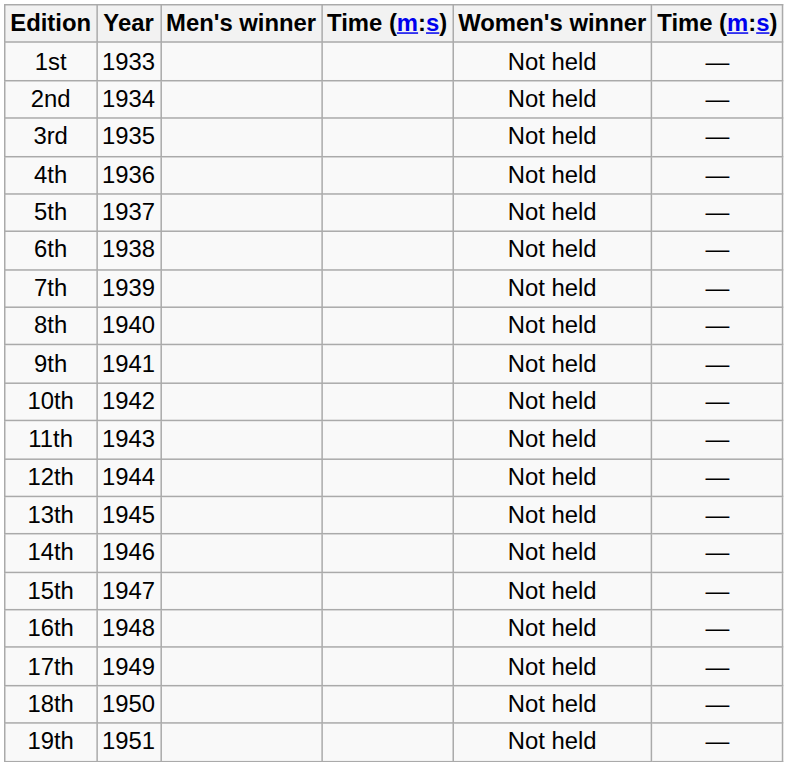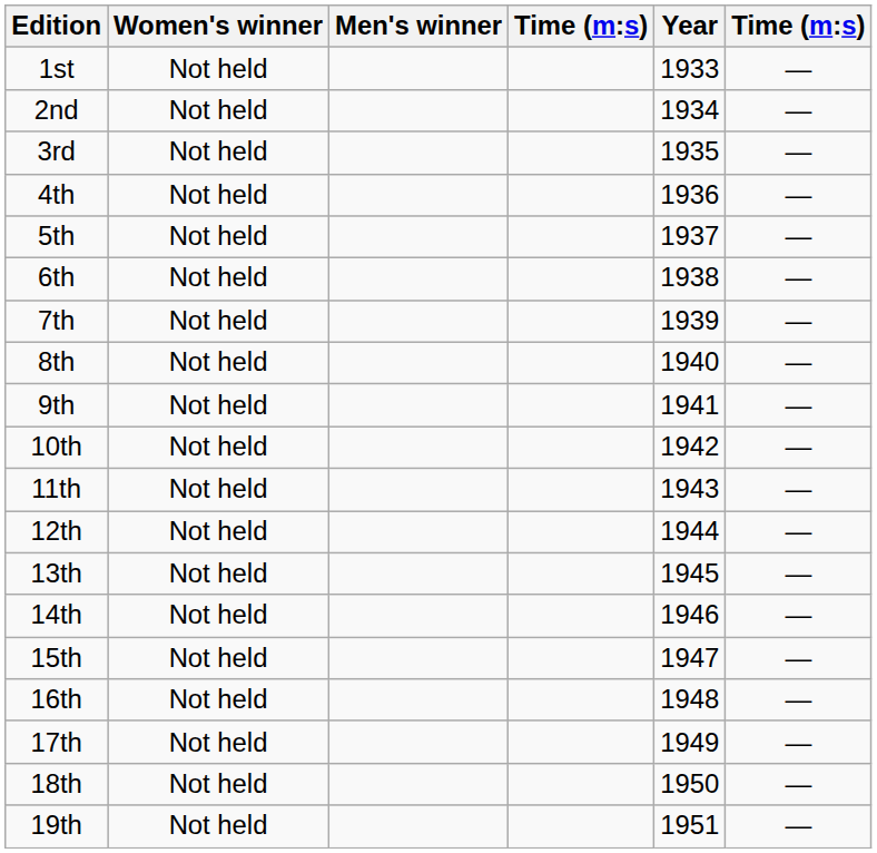columns swapped: Year <-> Women's winner
